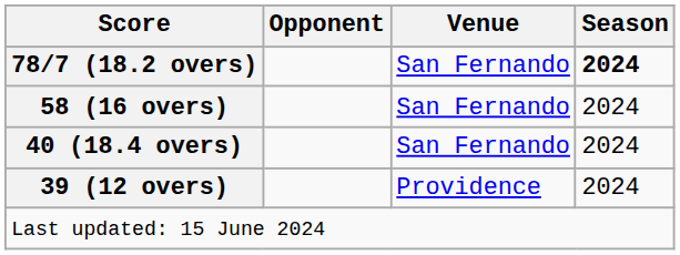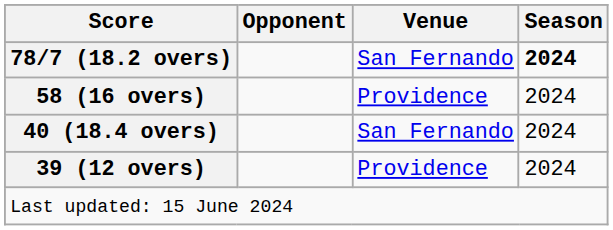58 (16 overs) | Venue: San Fernando -> Providence
